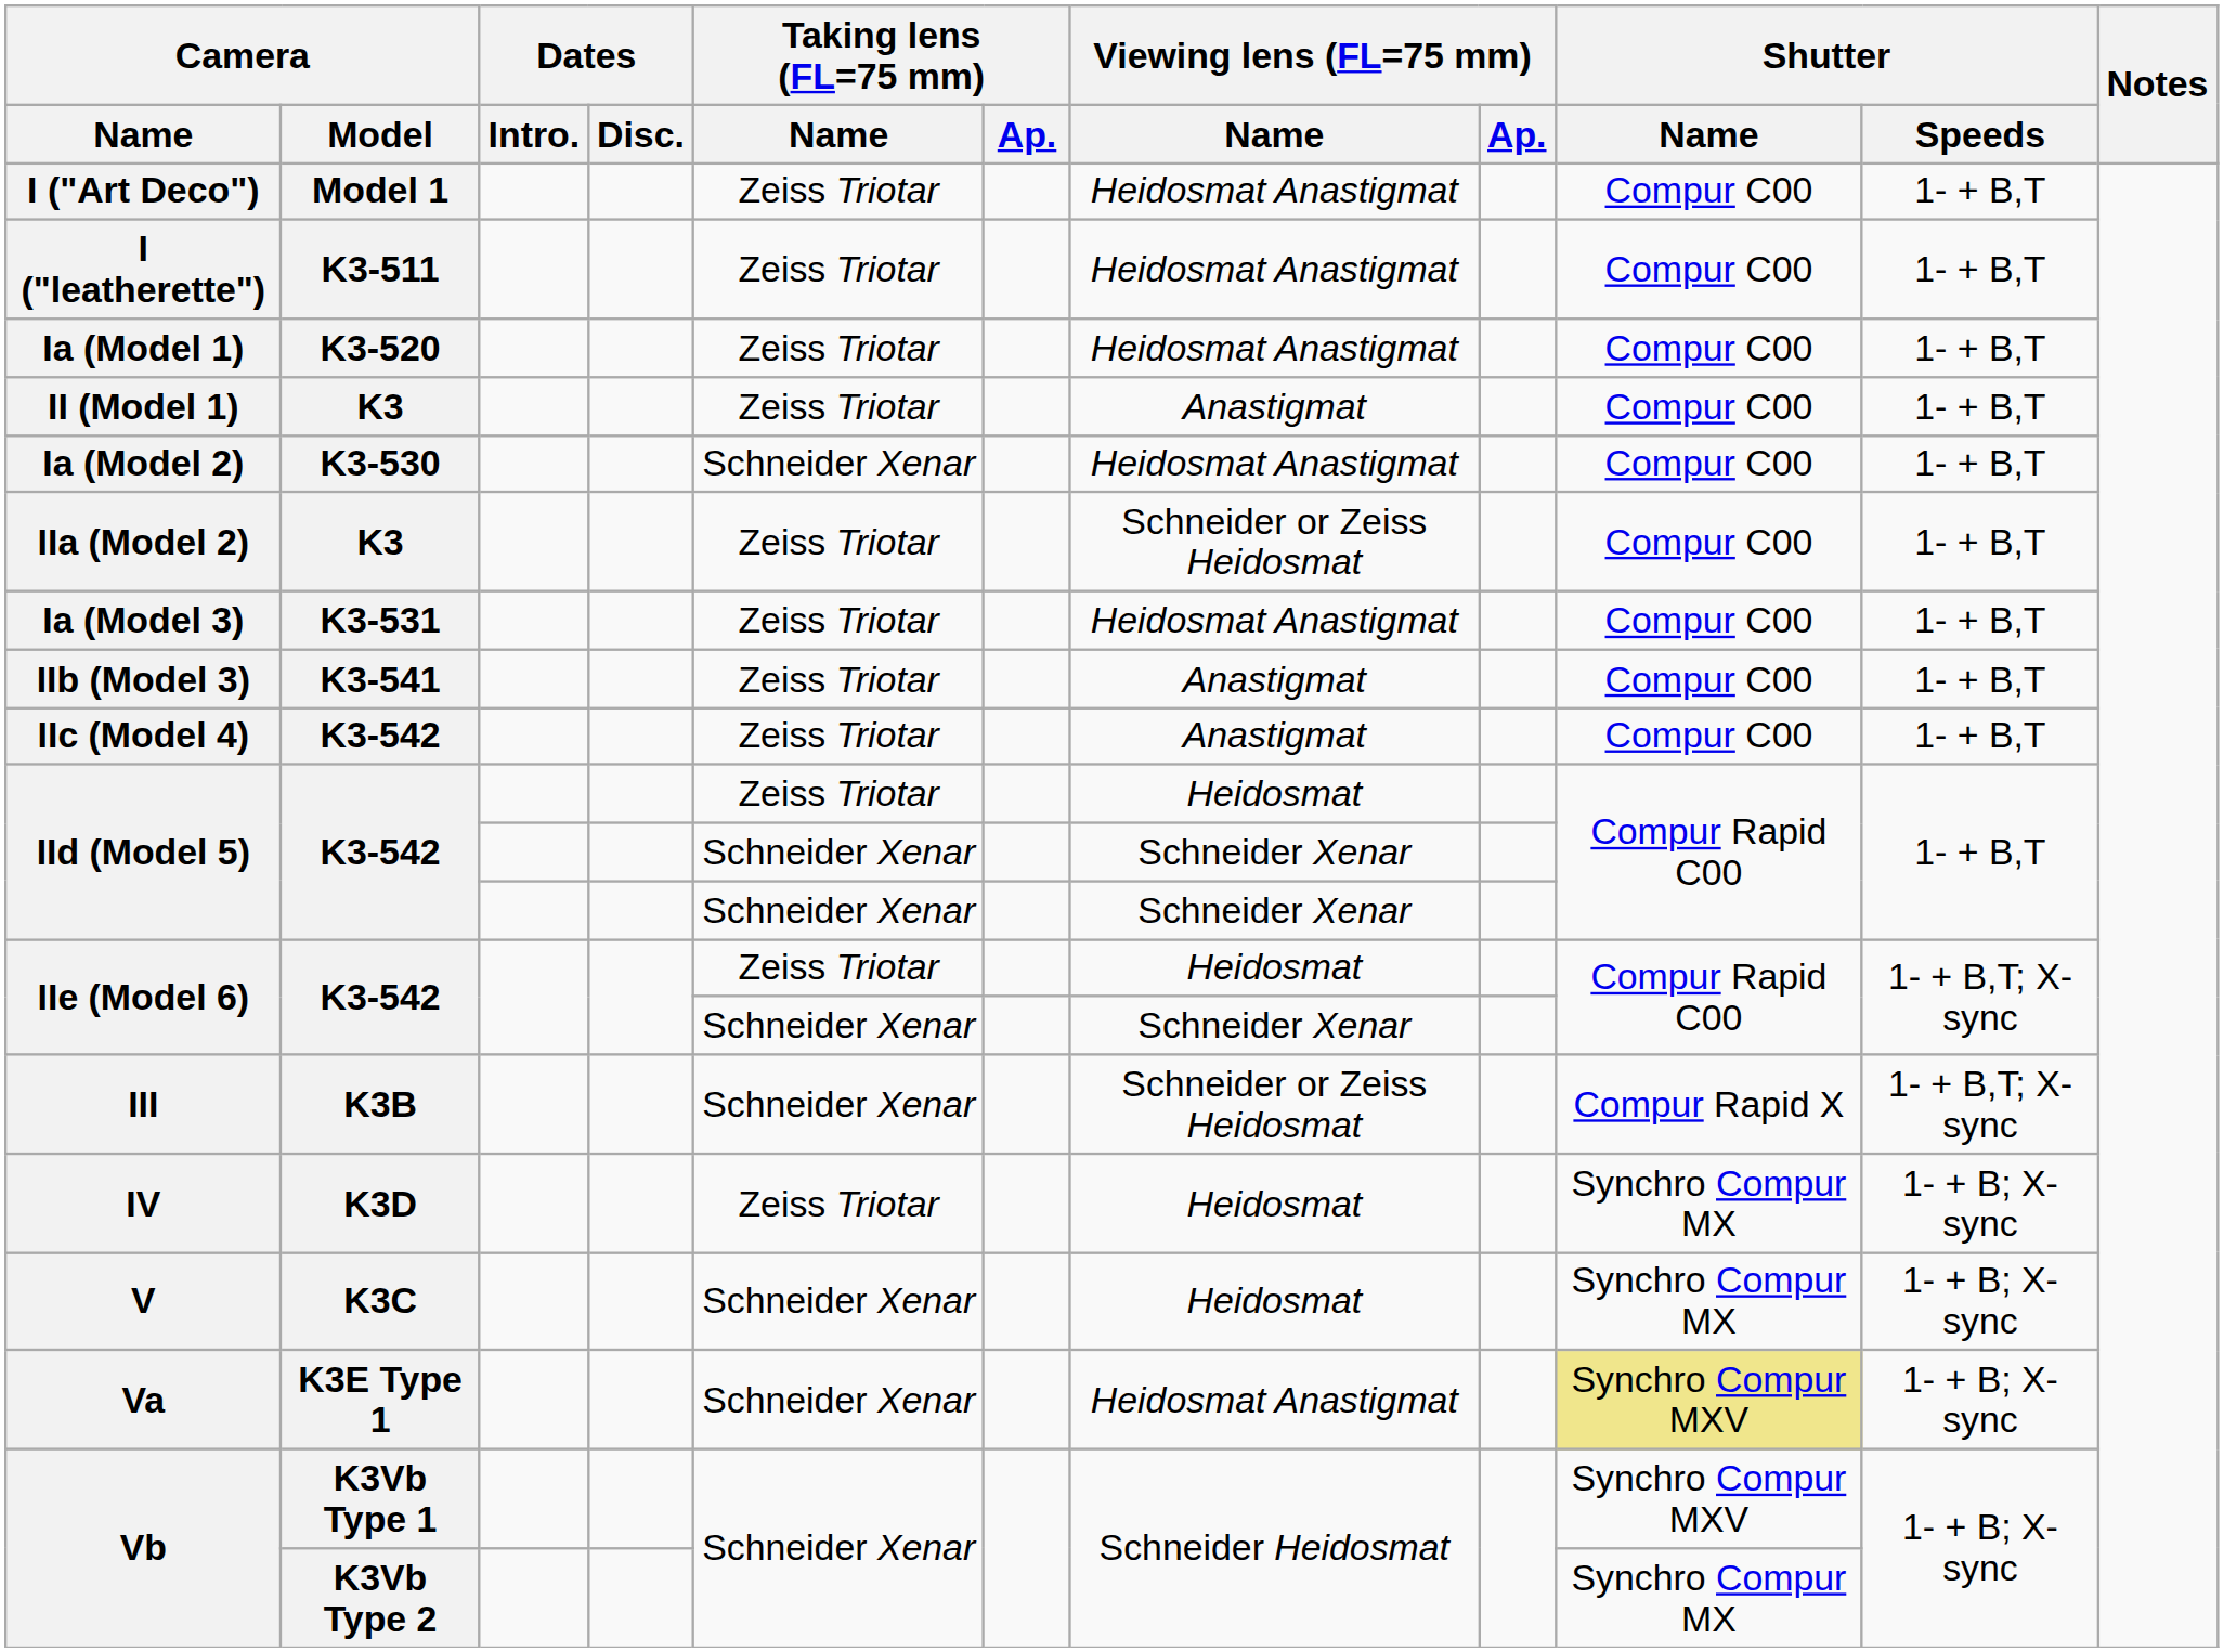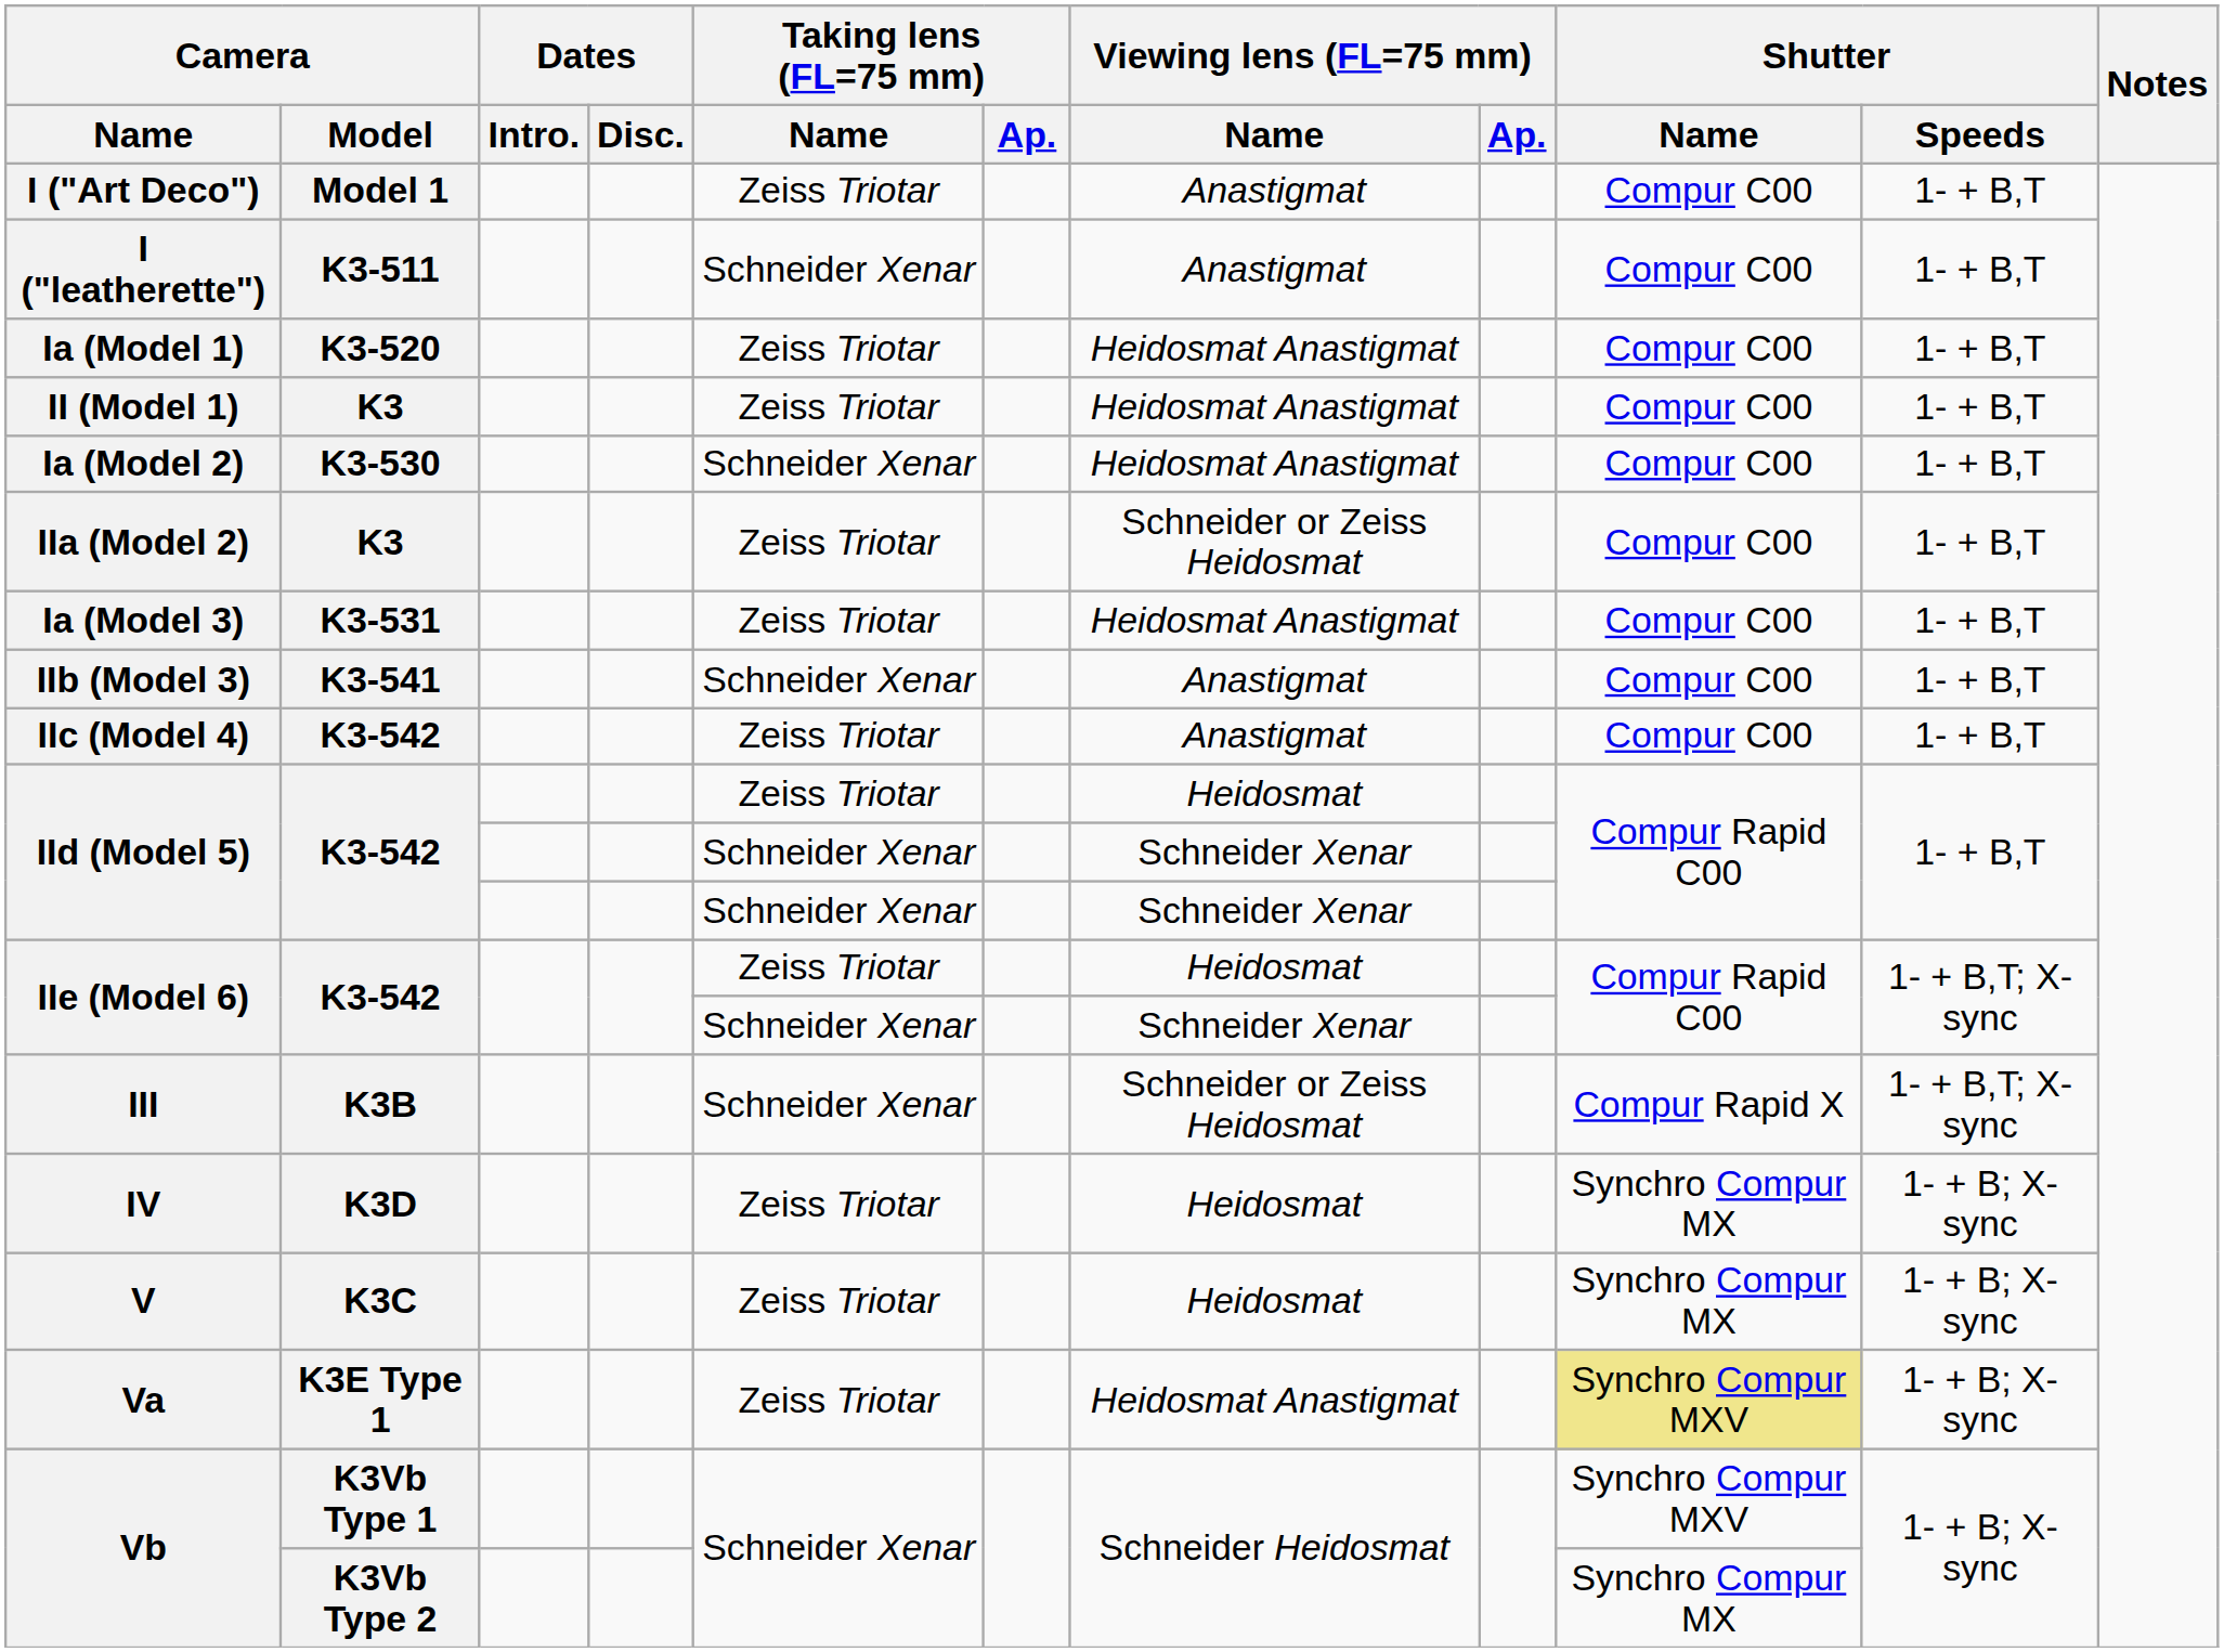I ("Art Deco") | Viewing lens (FL=75 mm) / Name: Heidosmat Anastigmat -> Anastigmat
I ("leatherette") | Taking lens (FL=75 mm) / Name: Zeiss Triotar -> Schneider Xenar
I ("leatherette") | Viewing lens (FL=75 mm) / Name: Heidosmat Anastigmat -> Anastigmat
II (Model 1) | Viewing lens (FL=75 mm) / Name: Anastigmat -> Heidosmat Anastigmat
IIb (Model 3) | Taking lens (FL=75 mm) / Name: Zeiss Triotar -> Schneider Xenar
V | Taking lens (FL=75 mm) / Name: Schneider Xenar -> Zeiss Triotar
Va | Taking lens (FL=75 mm) / Name: Schneider Xenar -> Zeiss Triotar
